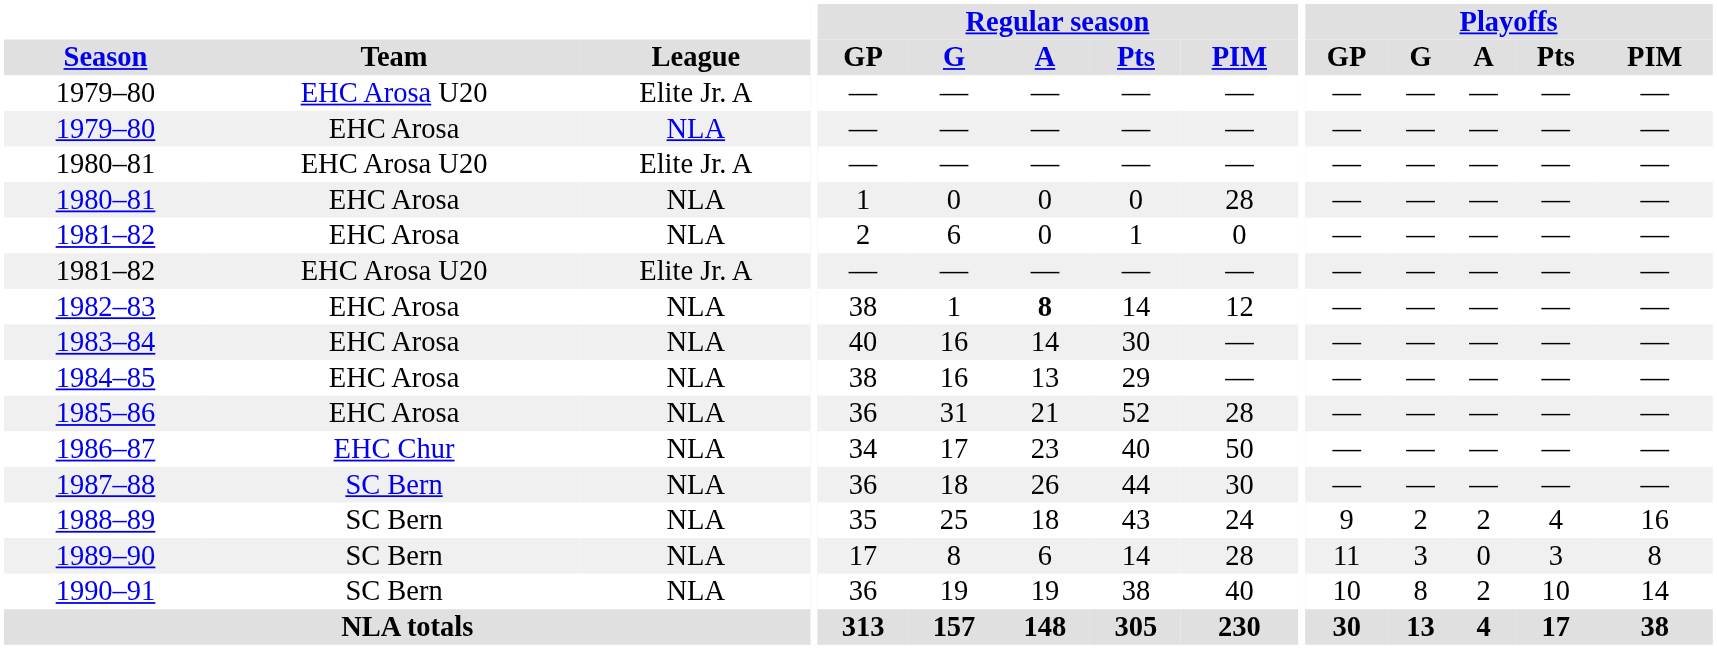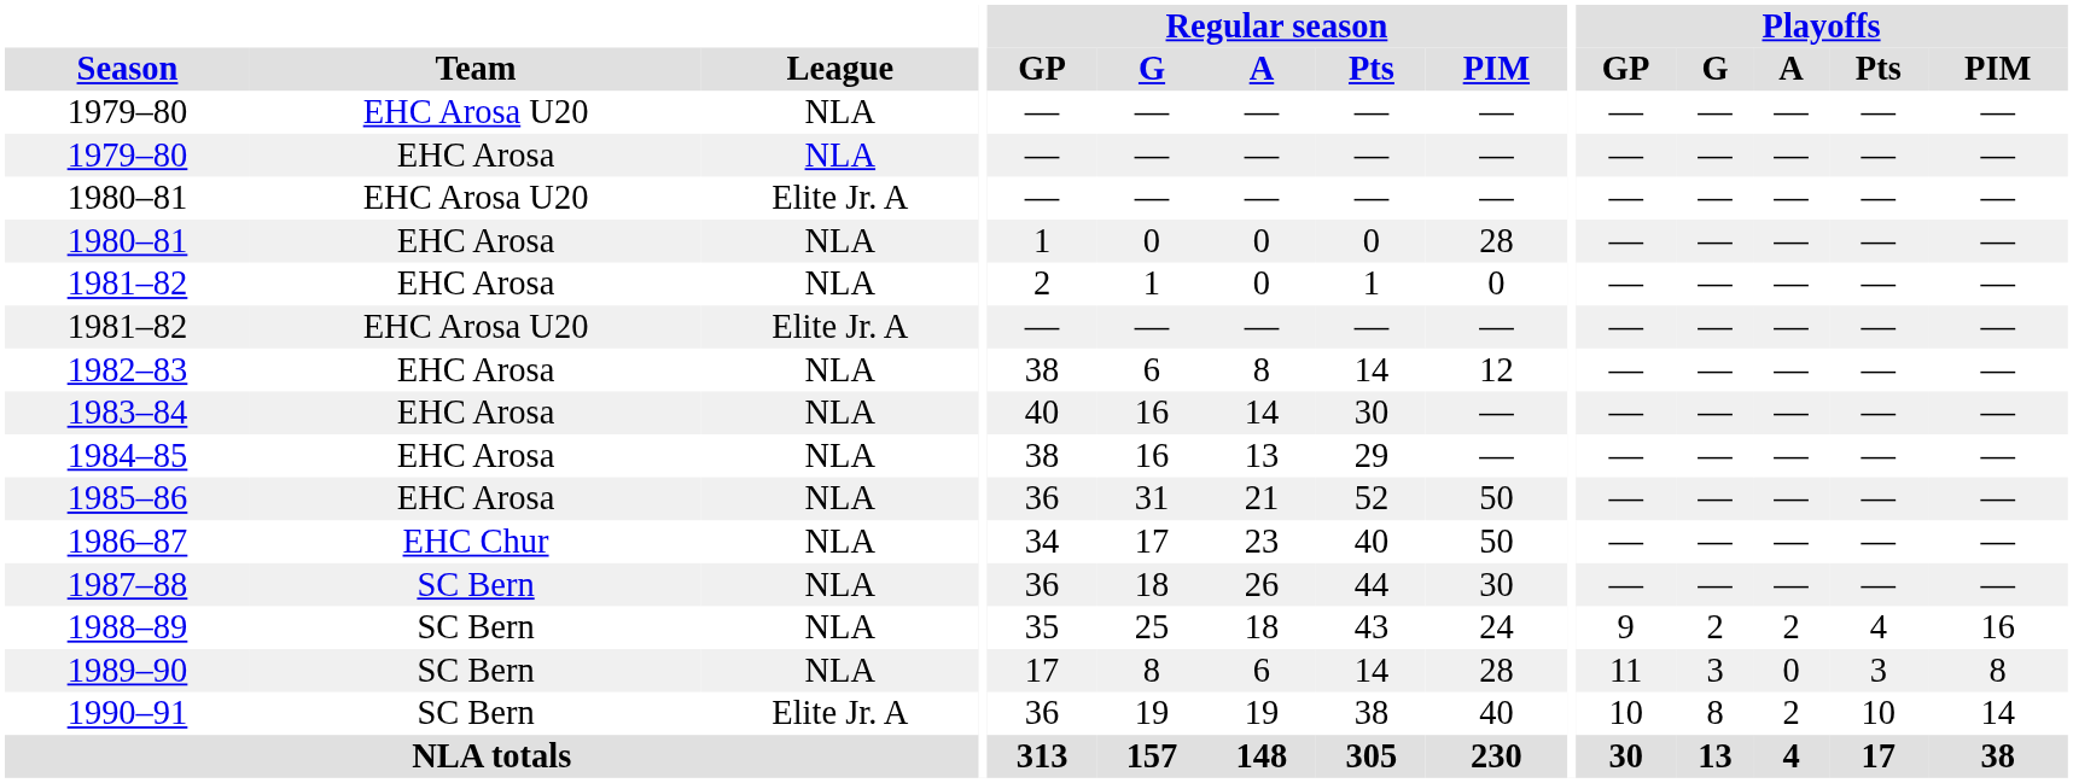1979–80 / EHC Arosa U20 | League: Elite Jr. A -> NLA
1981–82 / EHC Arosa | Regular season / G: 6 -> 1
1982–83 | Regular season / G: 1 -> 6
1982–83 | Regular season / A: bold -> normal
1985–86 | Regular season / PIM: 28 -> 50
1990–91 | League: NLA -> Elite Jr. A
